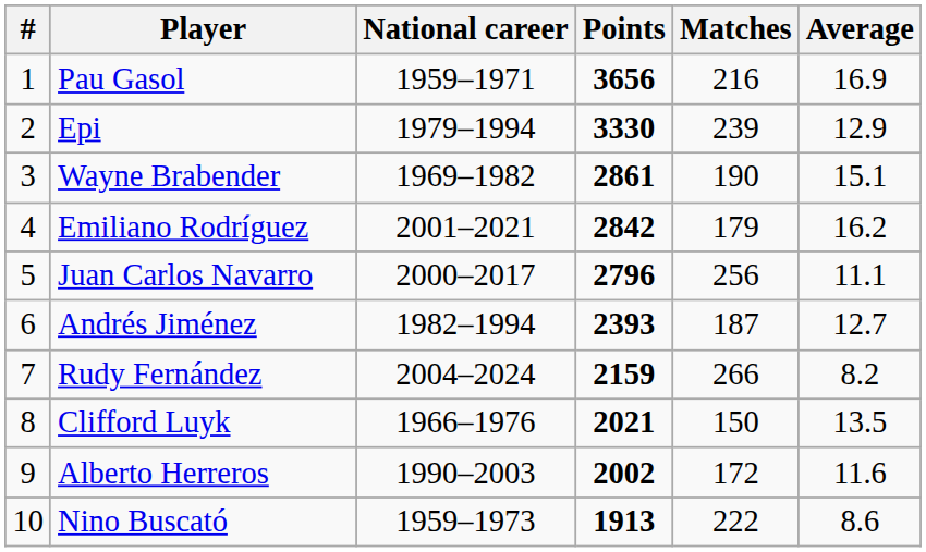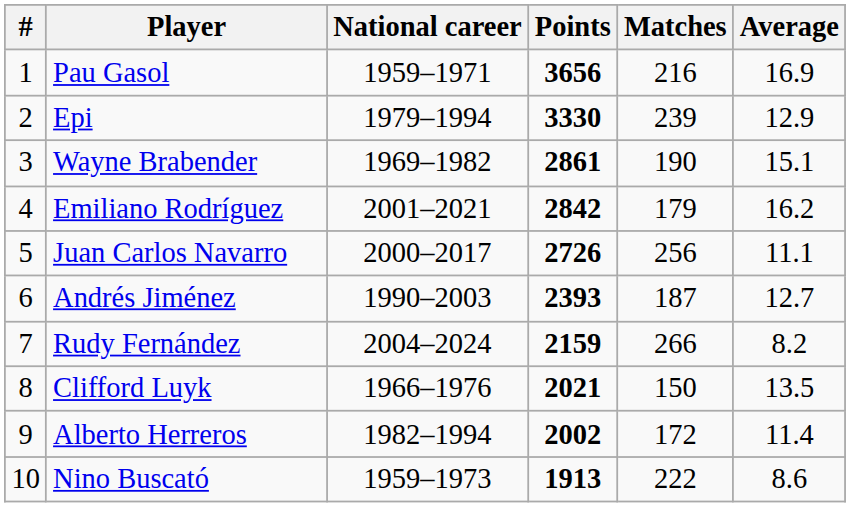Juan Carlos Navarro | Points: 2796 -> 2726
Andrés Jiménez | National career: 1982–1994 -> 1990–2003
Alberto Herreros | National career: 1990–2003 -> 1982–1994
Alberto Herreros | Average: 11.6 -> 11.4
